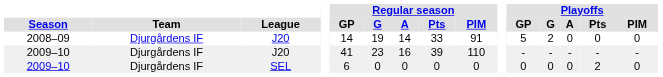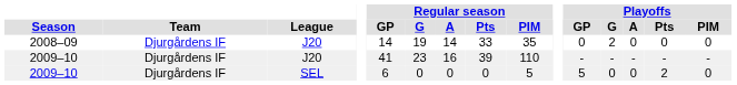2008–09 | Regular season / PIM: 91 -> 35
2008–09 | Playoffs / GP: 5 -> 0
2009–10 / SEL | Regular season / PIM: 0 -> 5
2009–10 / SEL | Playoffs / GP: 0 -> 5
